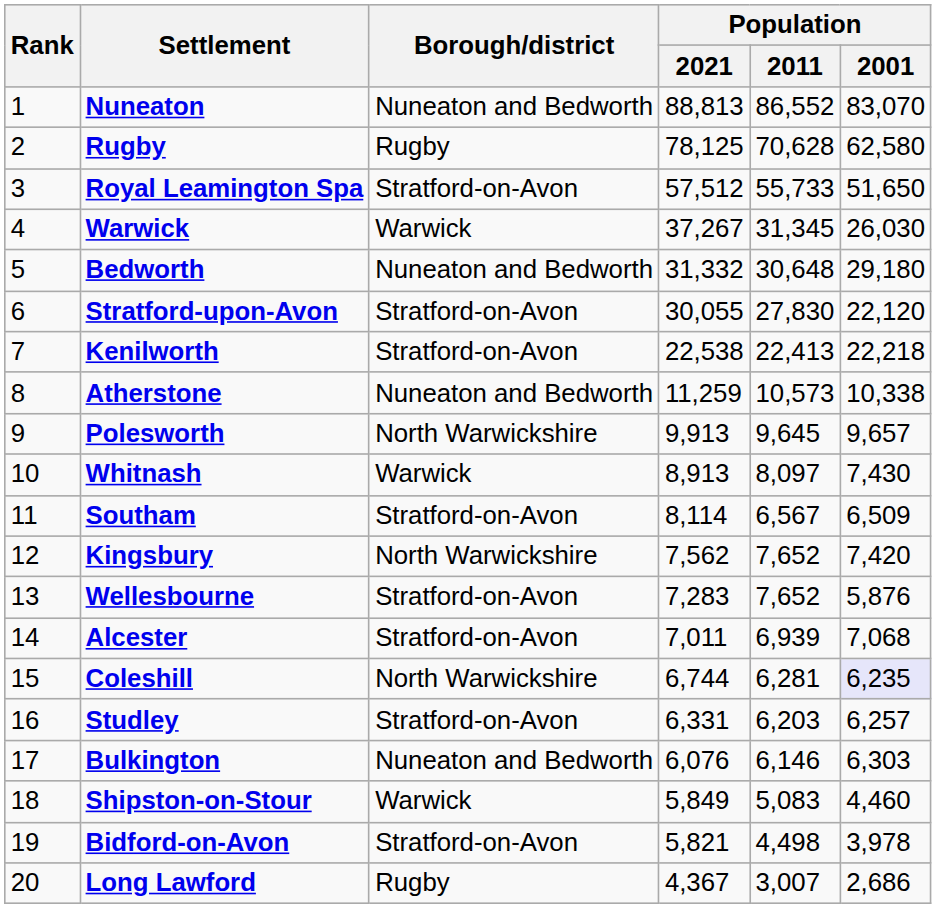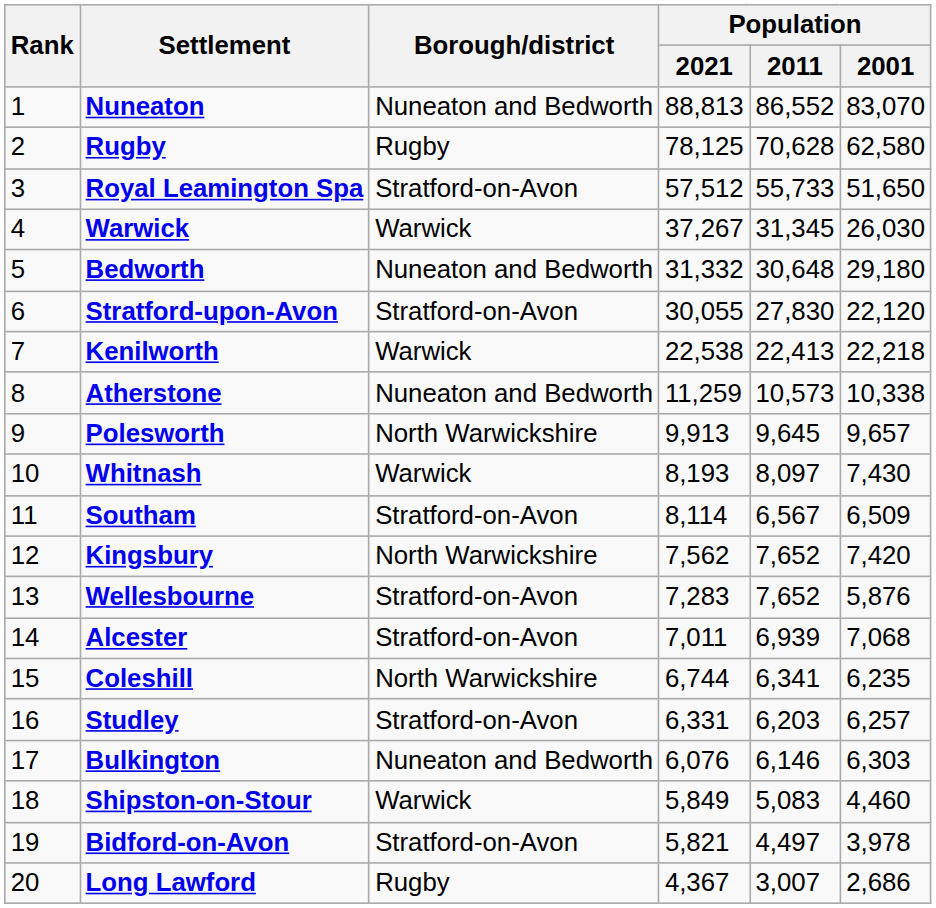Kenilworth | Borough/district: Stratford-on-Avon -> Warwick
Whitnash | Population / 2021: 8,913 -> 8,193
Coleshill | Population / 2011: 6,281 -> 6,341
Coleshill | Population / 2001: lavender background -> no background
Bidford-on-Avon | Population / 2011: 4,498 -> 4,497
